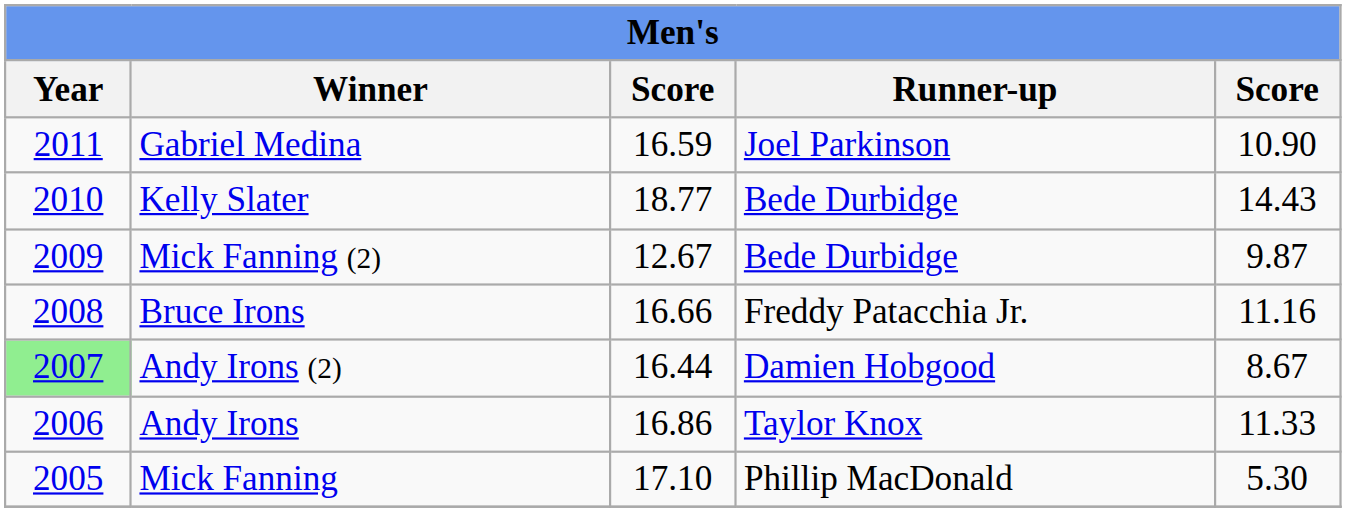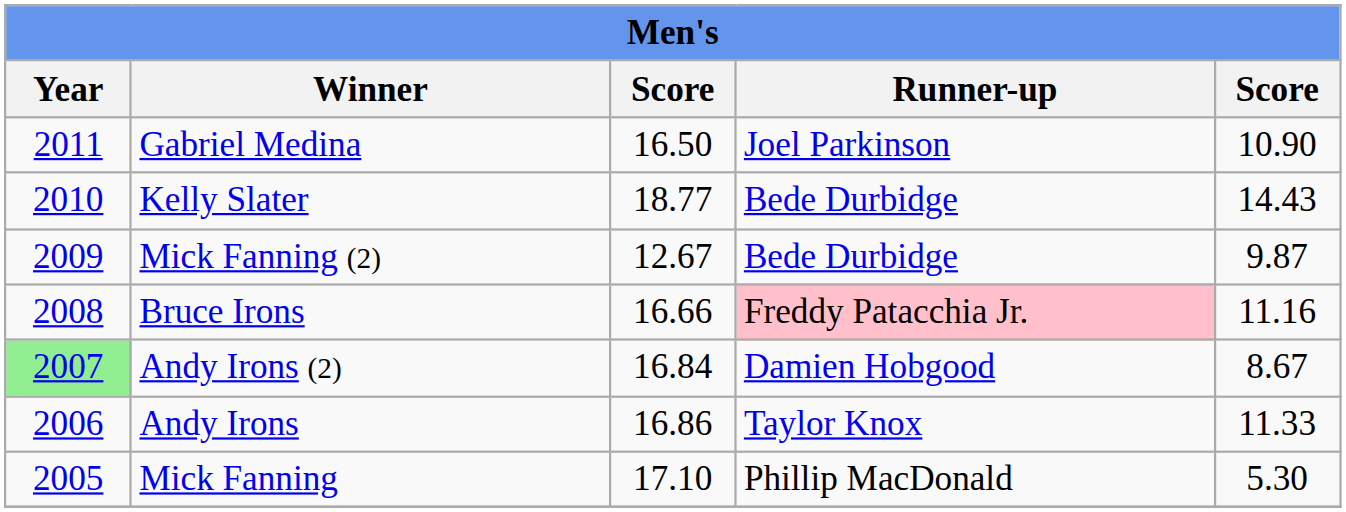Gabriel Medina | column 3: 16.59 -> 16.50
Bruce Irons | Runner-up: no background -> pink background
Andy Irons (2) | column 3: 16.44 -> 16.84
